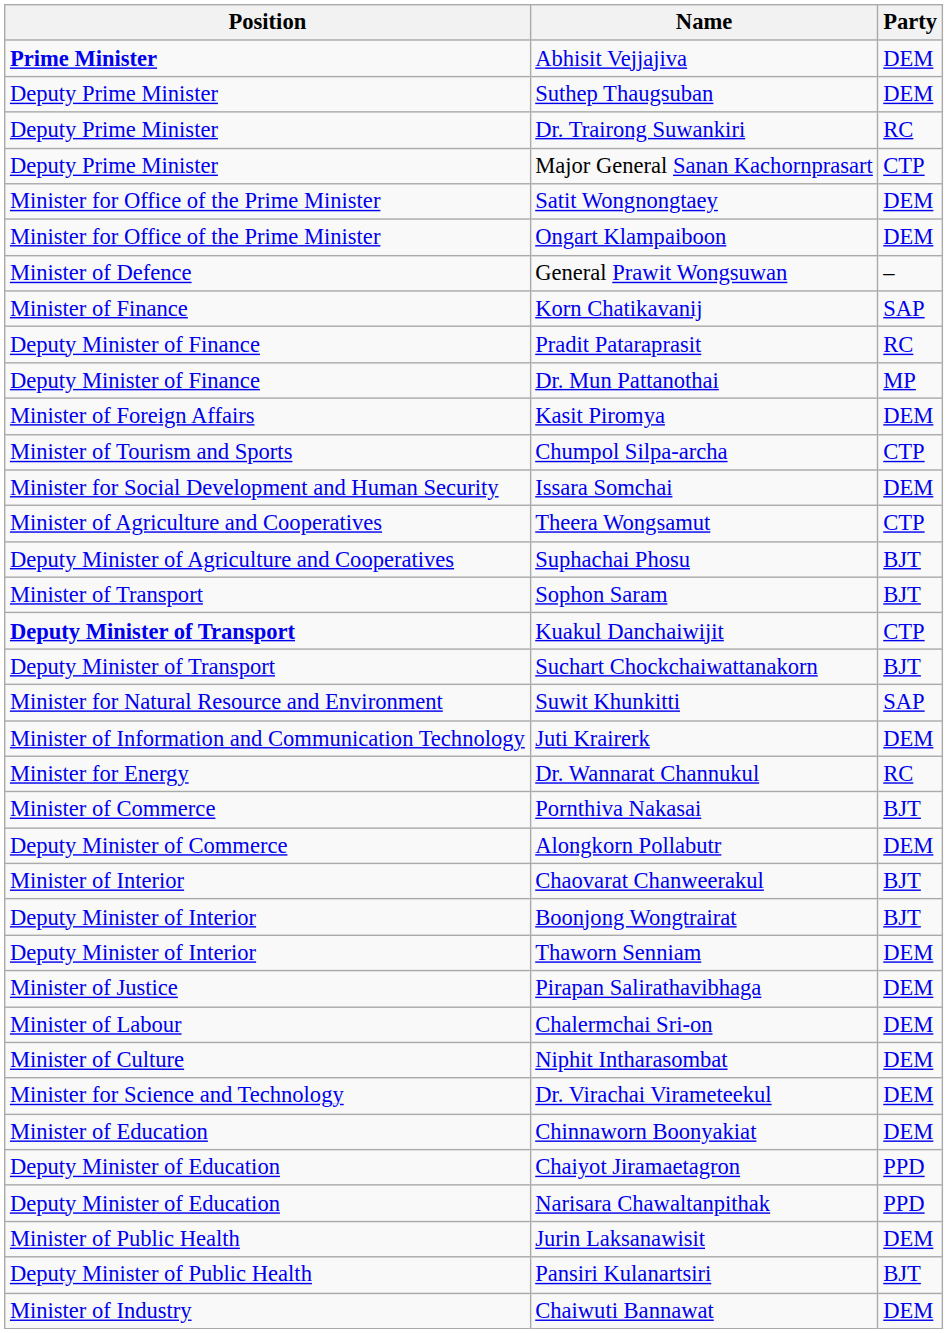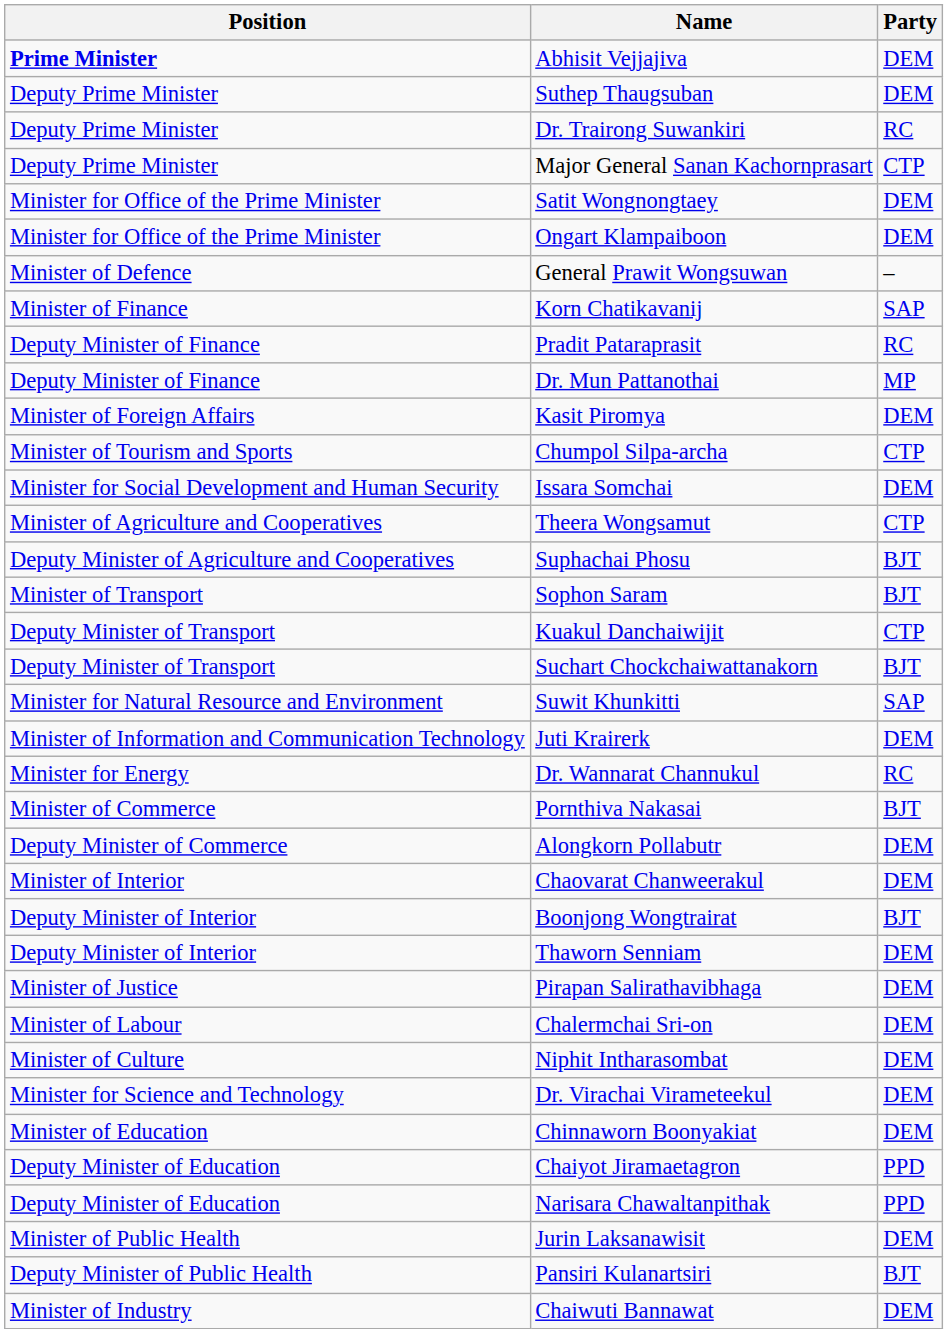Kuakul Danchaiwijit | Position: bold -> normal
Chaovarat Chanweerakul | Party: BJT -> DEM
